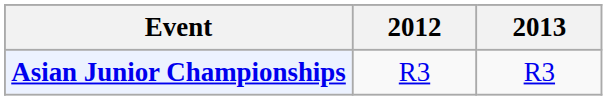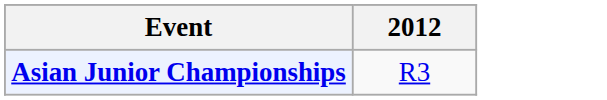- column: 2013 | R3
